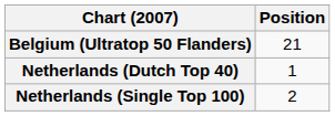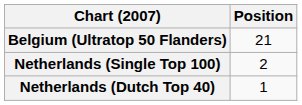rows swapped: Netherlands (Dutch Top 40) <-> Netherlands (Single Top 100)
